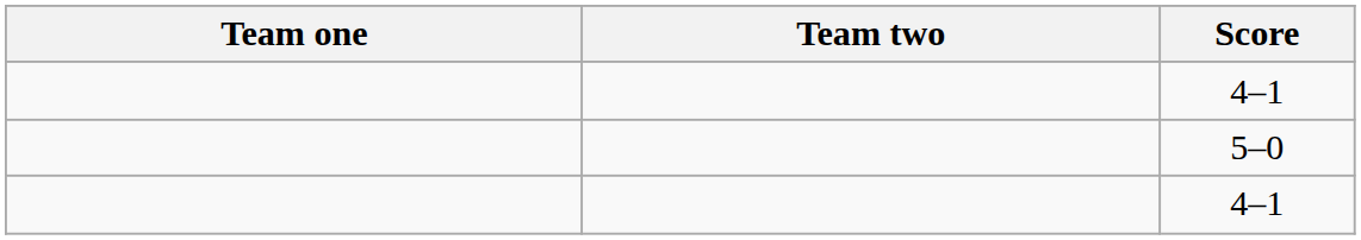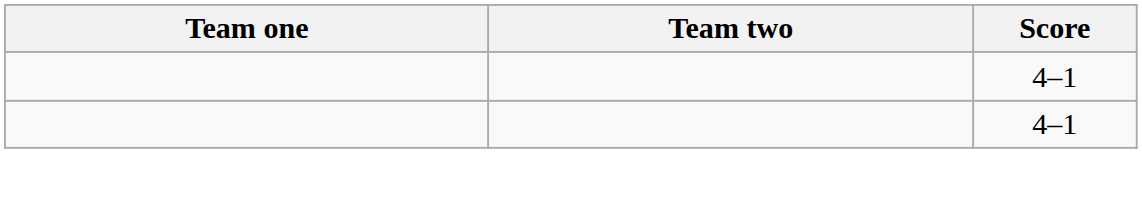- row: 5–0
